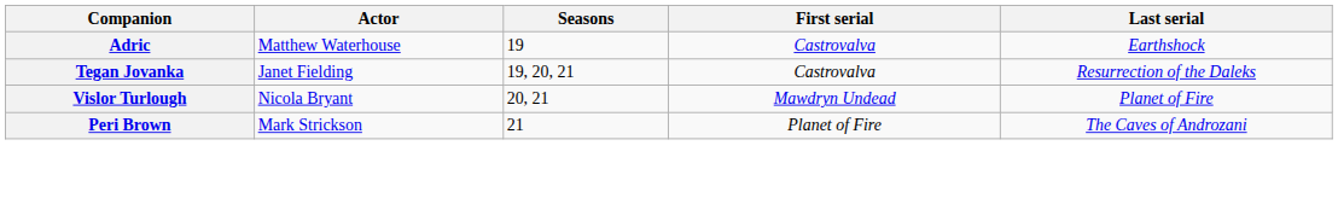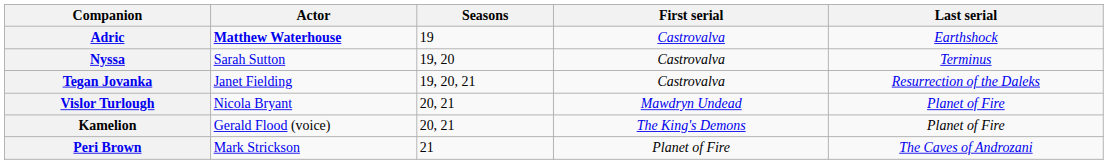Adric | Actor: normal -> bold
+ row: Nyssa | Sarah Sutton | 19, 20 | Castrovalva | Terminus
+ row: Kamelion | Gerald Flood (voice) | 20, 21 | The King's Demons | Planet of Fire
